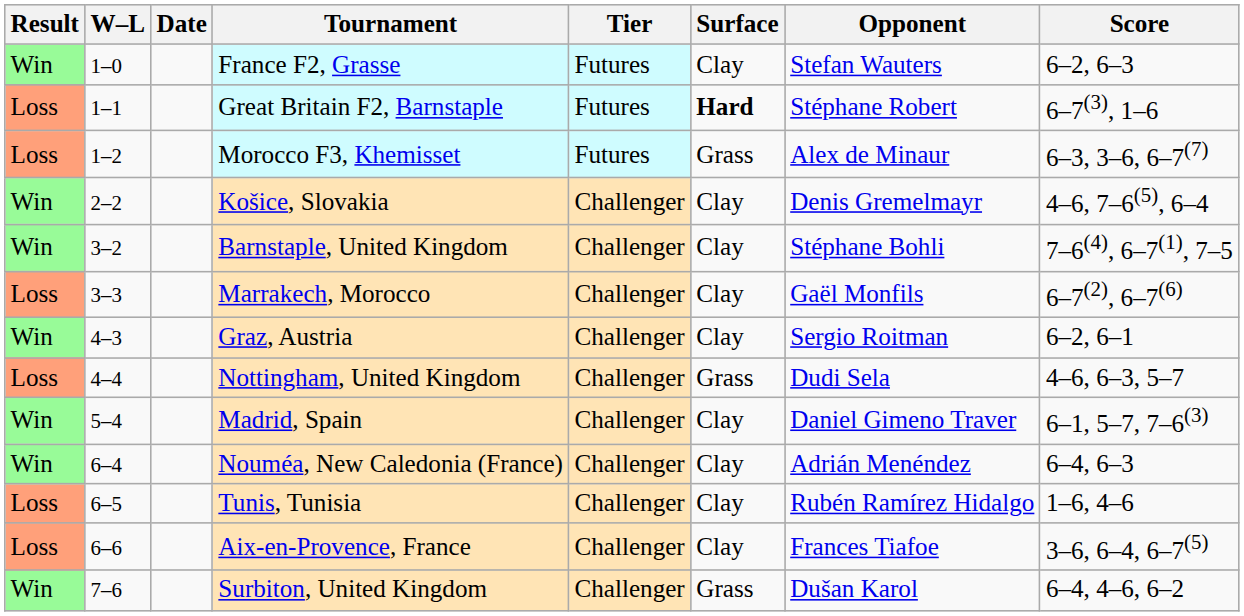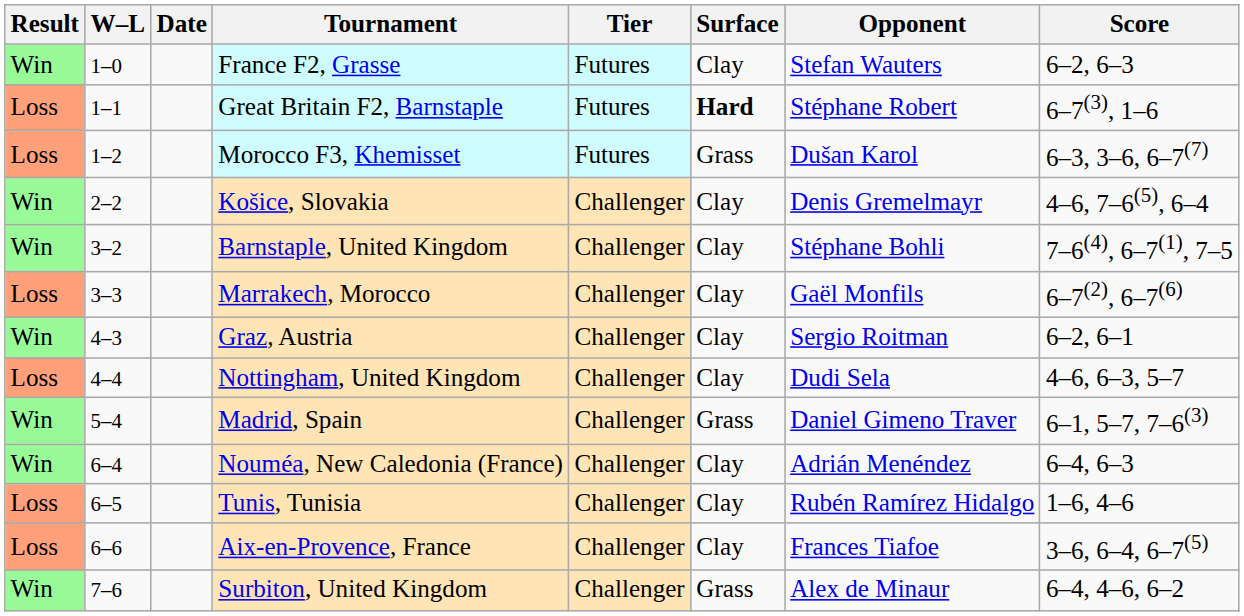Morocco F3, Khemisset | Opponent: Alex de Minaur -> Dušan Karol
Nottingham, United Kingdom | Surface: Grass -> Clay
Madrid, Spain | Surface: Clay -> Grass
Surbiton, United Kingdom | Opponent: Dušan Karol -> Alex de Minaur
